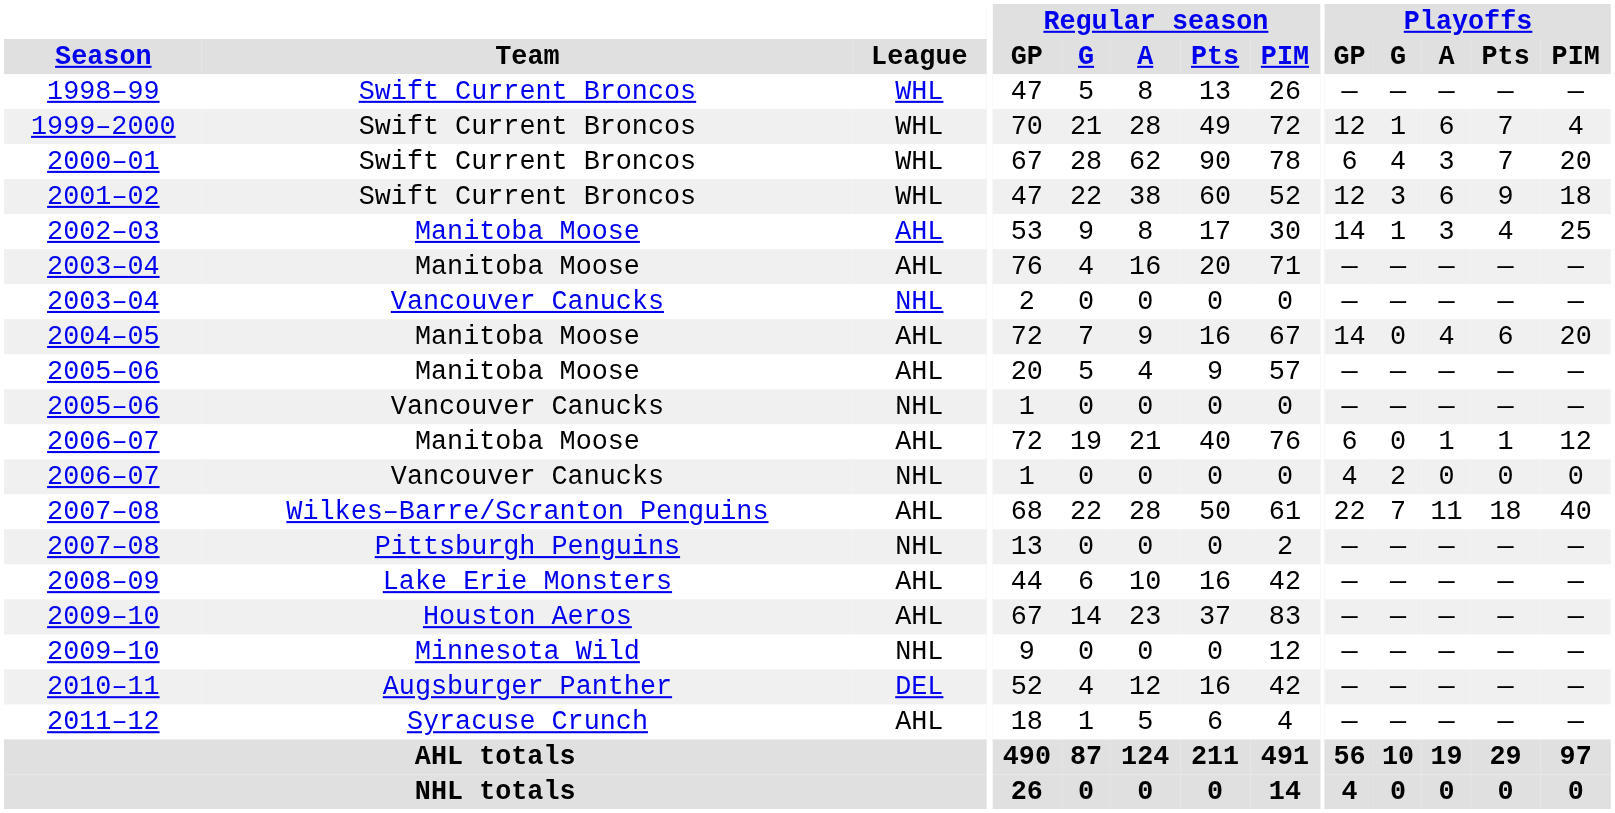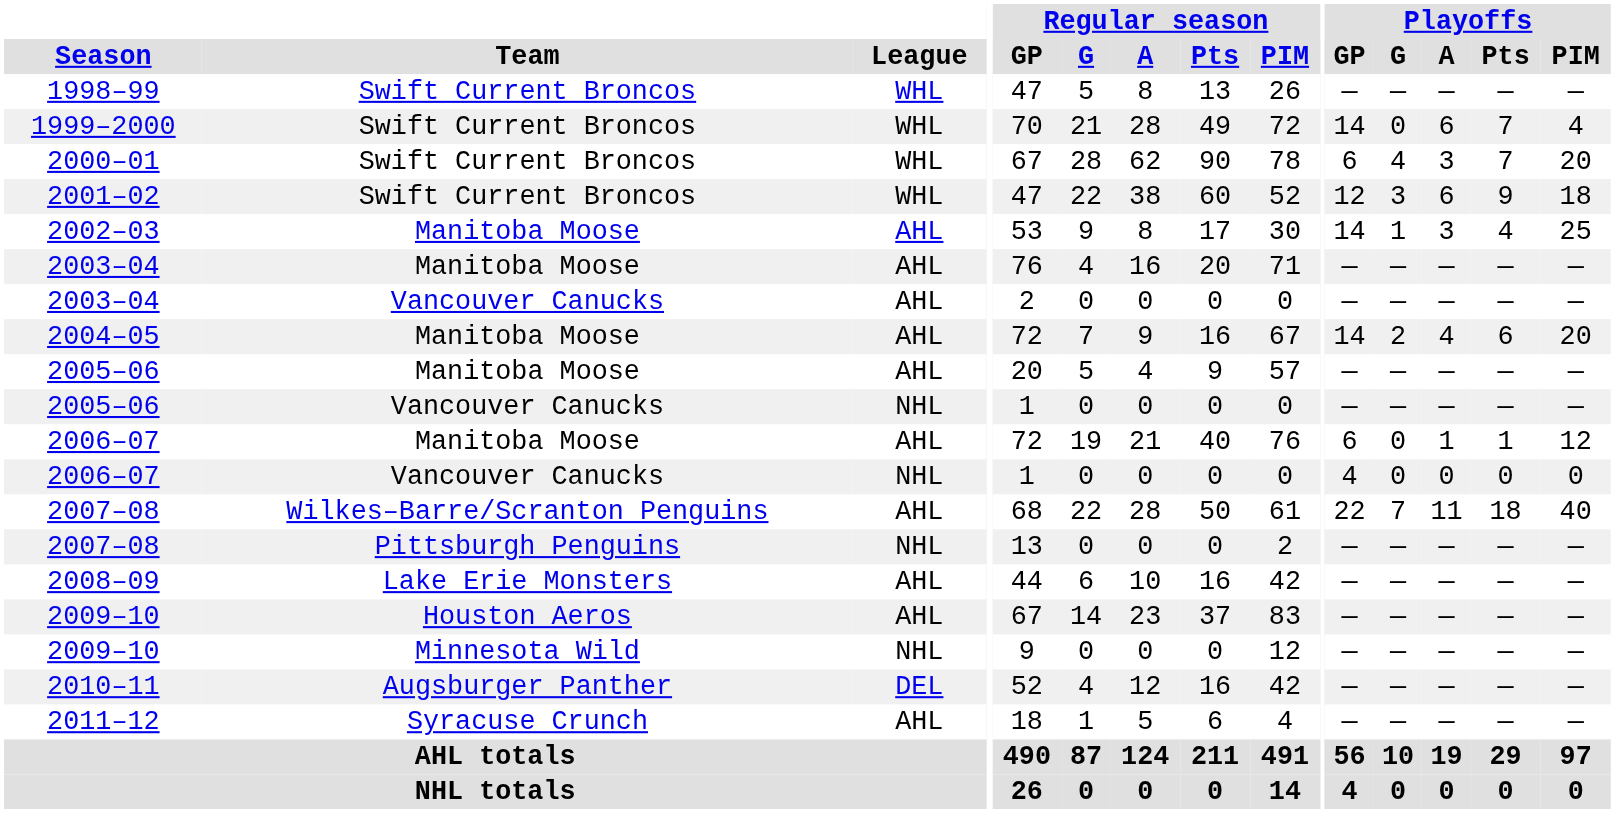1999–2000 | Playoffs / GP: 12 -> 14
1999–2000 | Playoffs / G: 1 -> 0
2003–04 / Vancouver Canucks | League: NHL -> AHL
2004–05 | Playoffs / G: 0 -> 2
2006–07 / Vancouver Canucks | Playoffs / G: 2 -> 0
